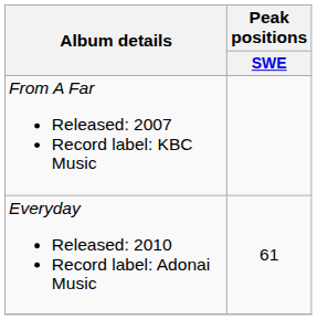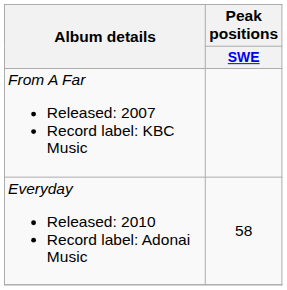Everyday Released: 2010 Record label: Adonai Music | Peak positions / SWE: 61 -> 58
